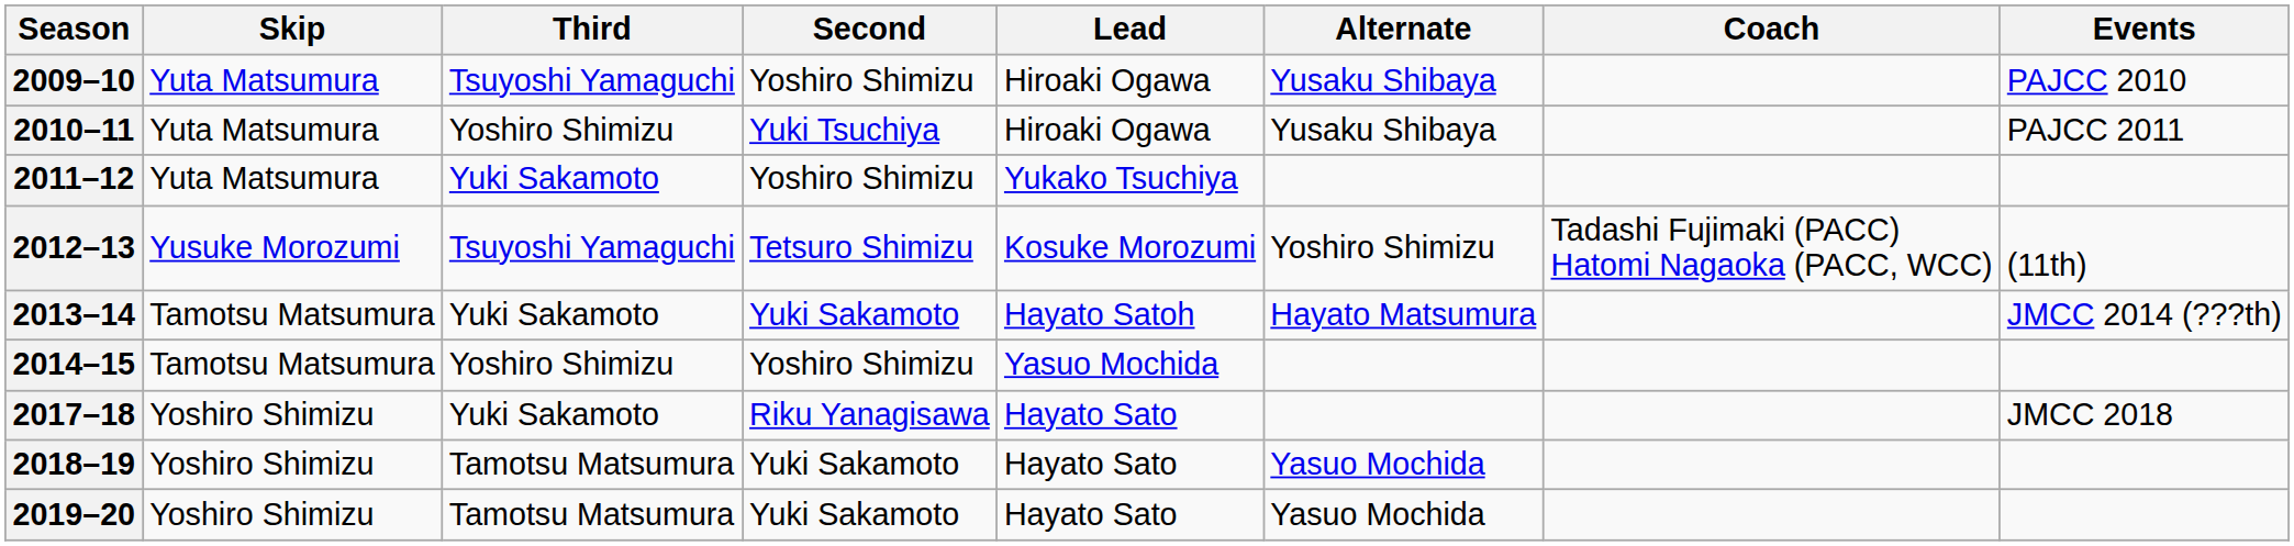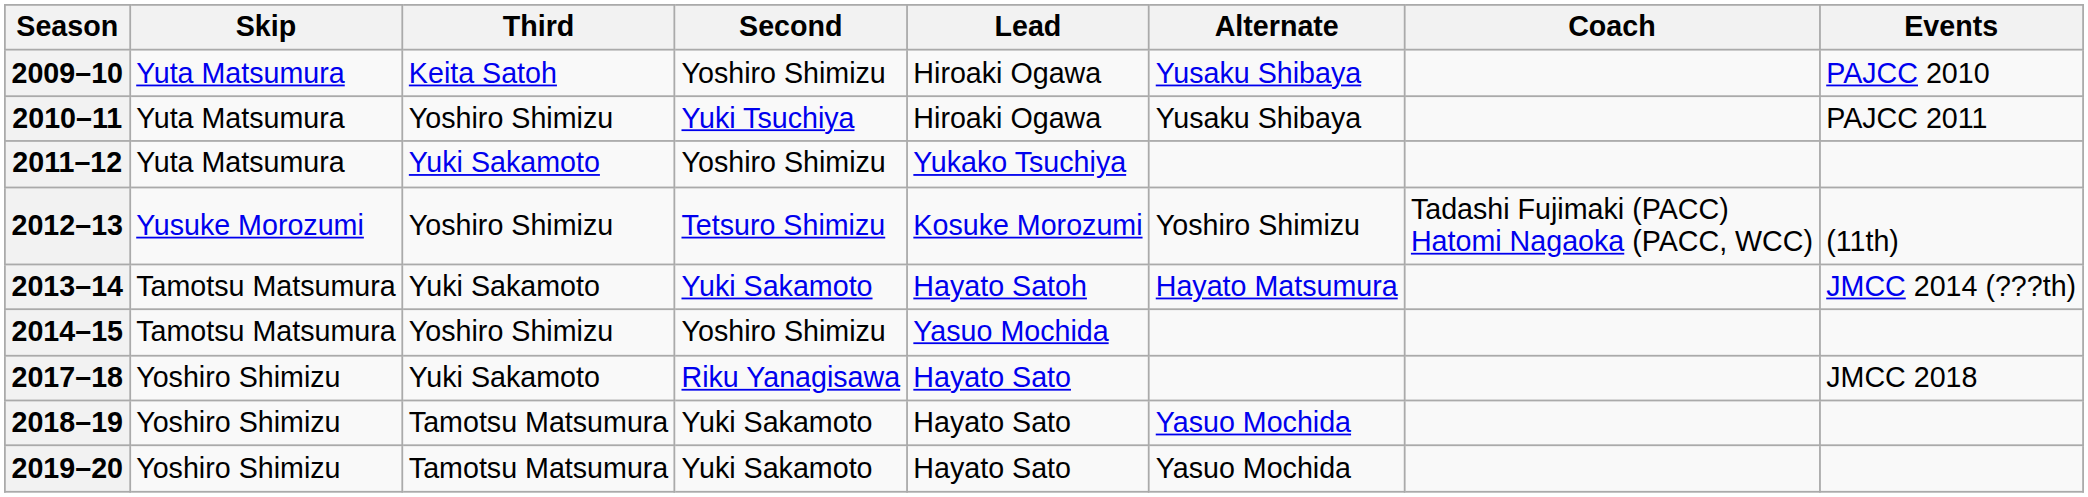2009–10 | Third: Tsuyoshi Yamaguchi -> Keita Satoh
2012–13 | Third: Tsuyoshi Yamaguchi -> Yoshiro Shimizu
